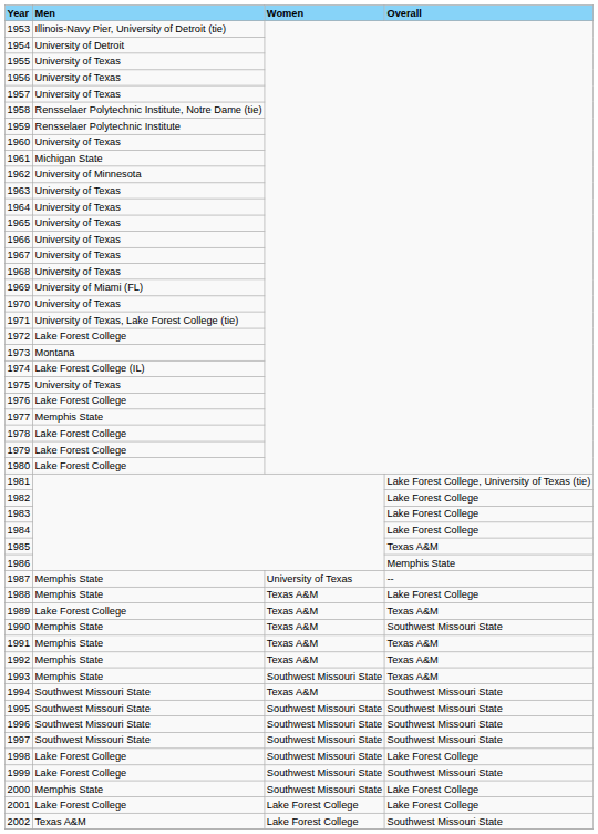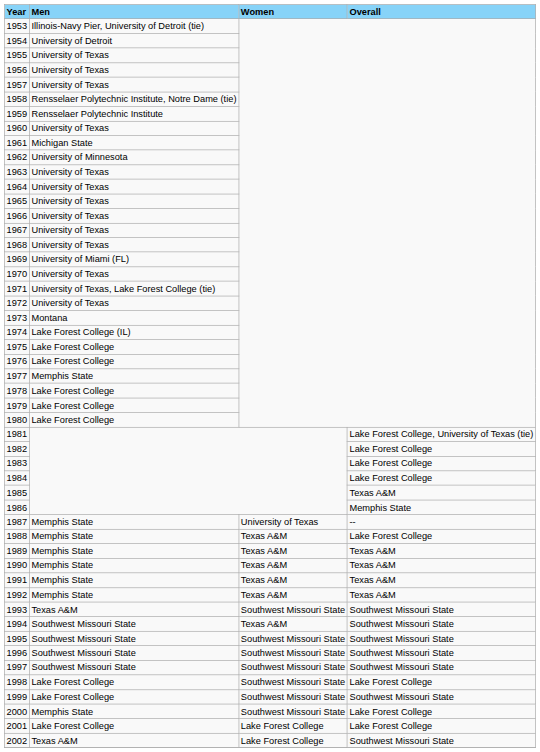1972 | Men: Lake Forest College -> University of Texas
1975 | Men: University of Texas -> Lake Forest College
1989 | Men: Lake Forest College -> Memphis State
1990 | Overall: Southwest Missouri State -> Texas A&M
1993 | Men: Memphis State -> Texas A&M
1993 | Overall: Texas A&M -> Southwest Missouri State
